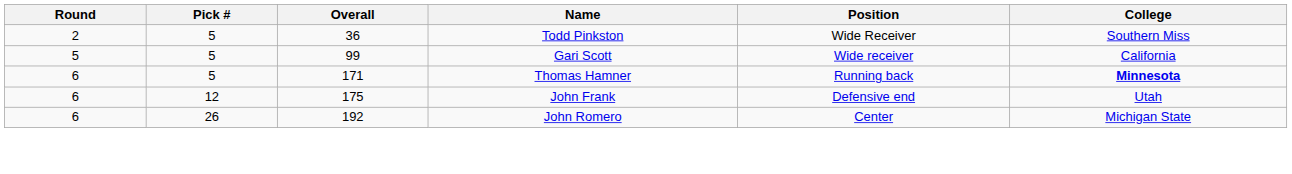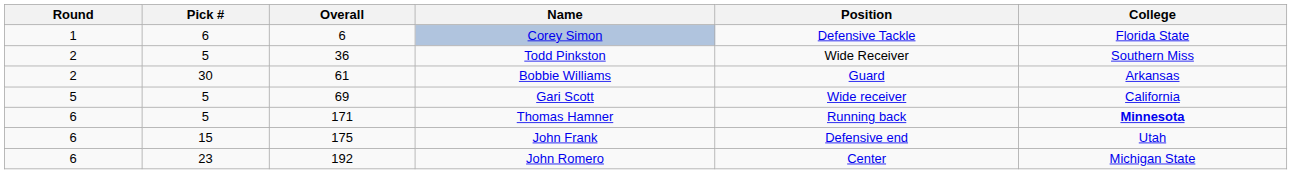+ row: 1 | 6 | 6 | Corey Simon | Defensive Tackle | Florida State
+ row: 2 | 30 | 61 | Bobbie Williams | Guard | Arkansas
Gari Scott | Overall: 99 -> 69
John Frank | Pick #: 12 -> 15
John Romero | Pick #: 26 -> 23
